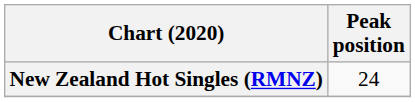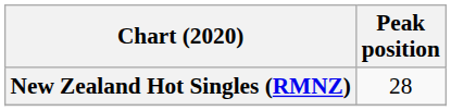New Zealand Hot Singles (RMNZ) | Peak position: 24 -> 28
